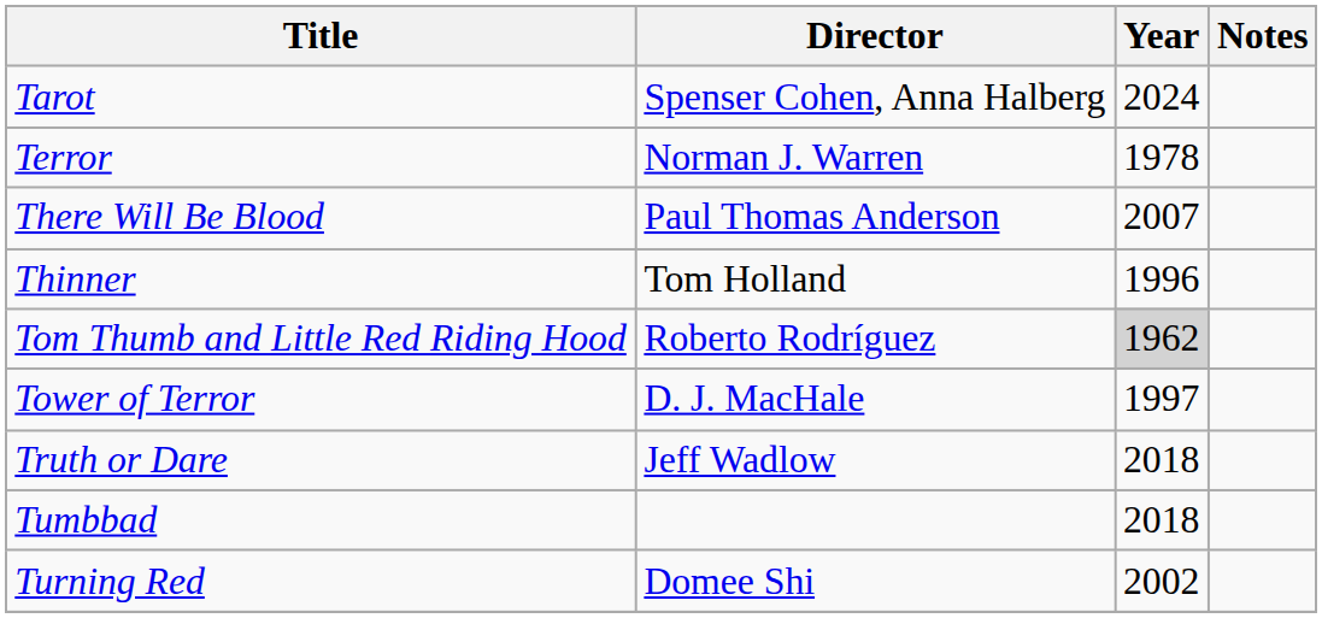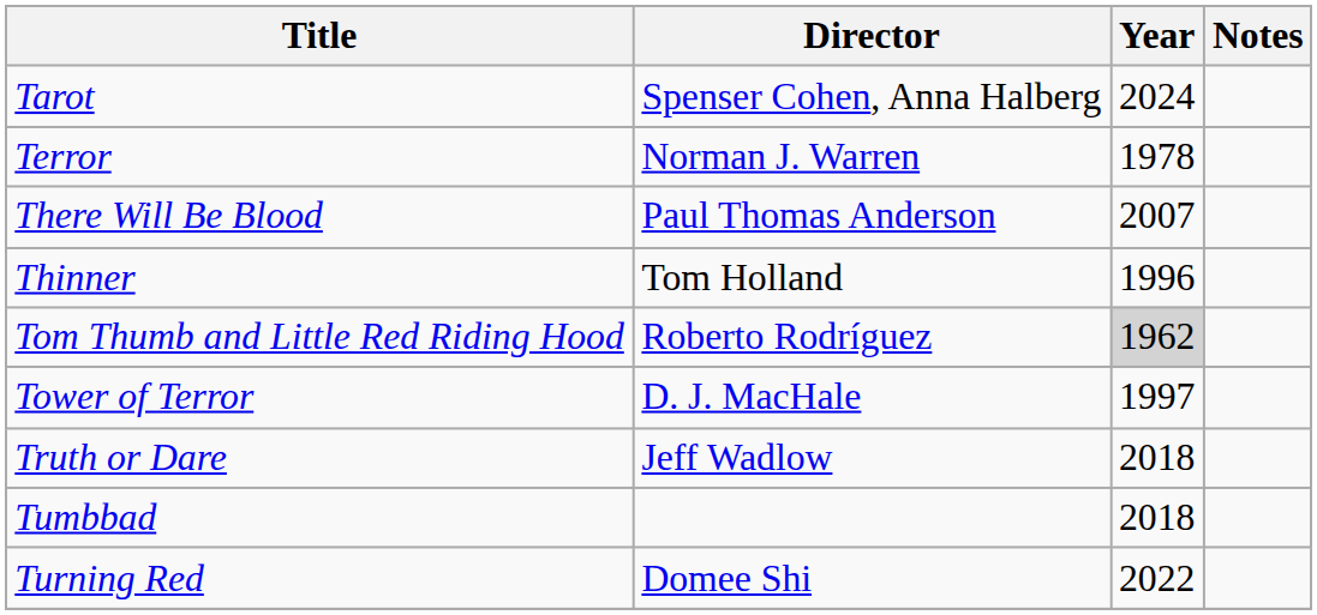Turning Red | Year: 2002 -> 2022
